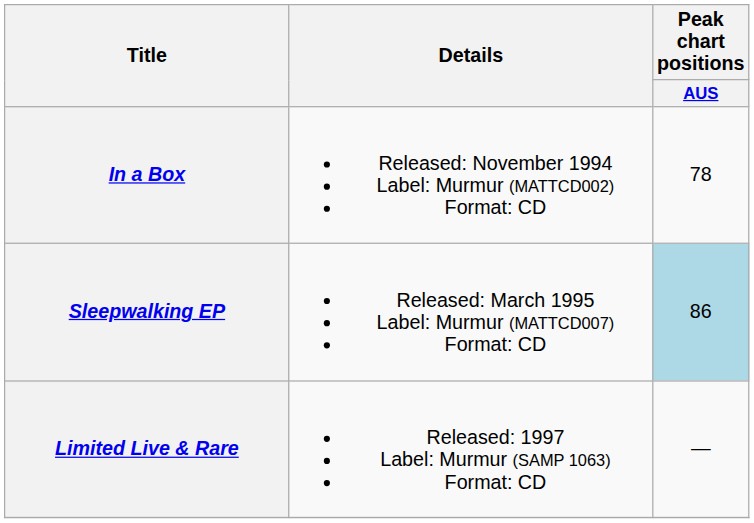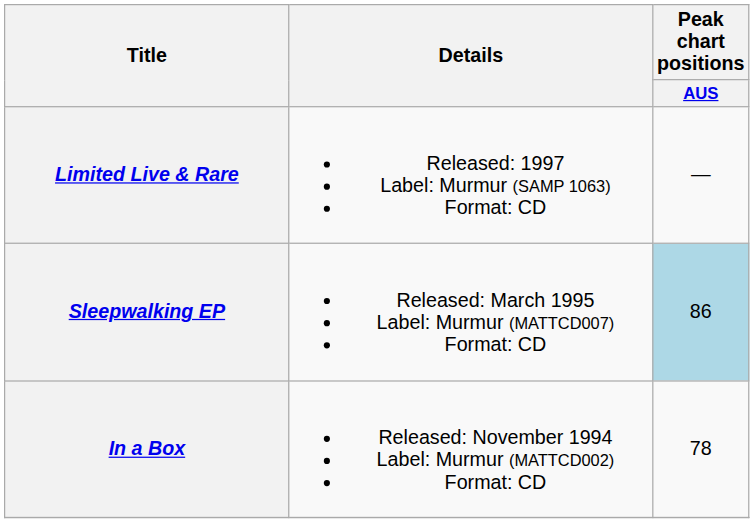rows swapped: In a Box <-> Limited Live & Rare
